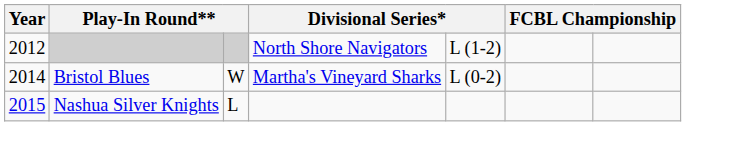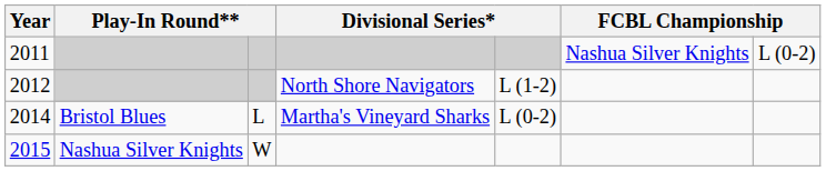+ row: 2011 | Nashua Silver Knights | L (0-2)
2014 | column 3: W -> L
2015 | column 3: L -> W
